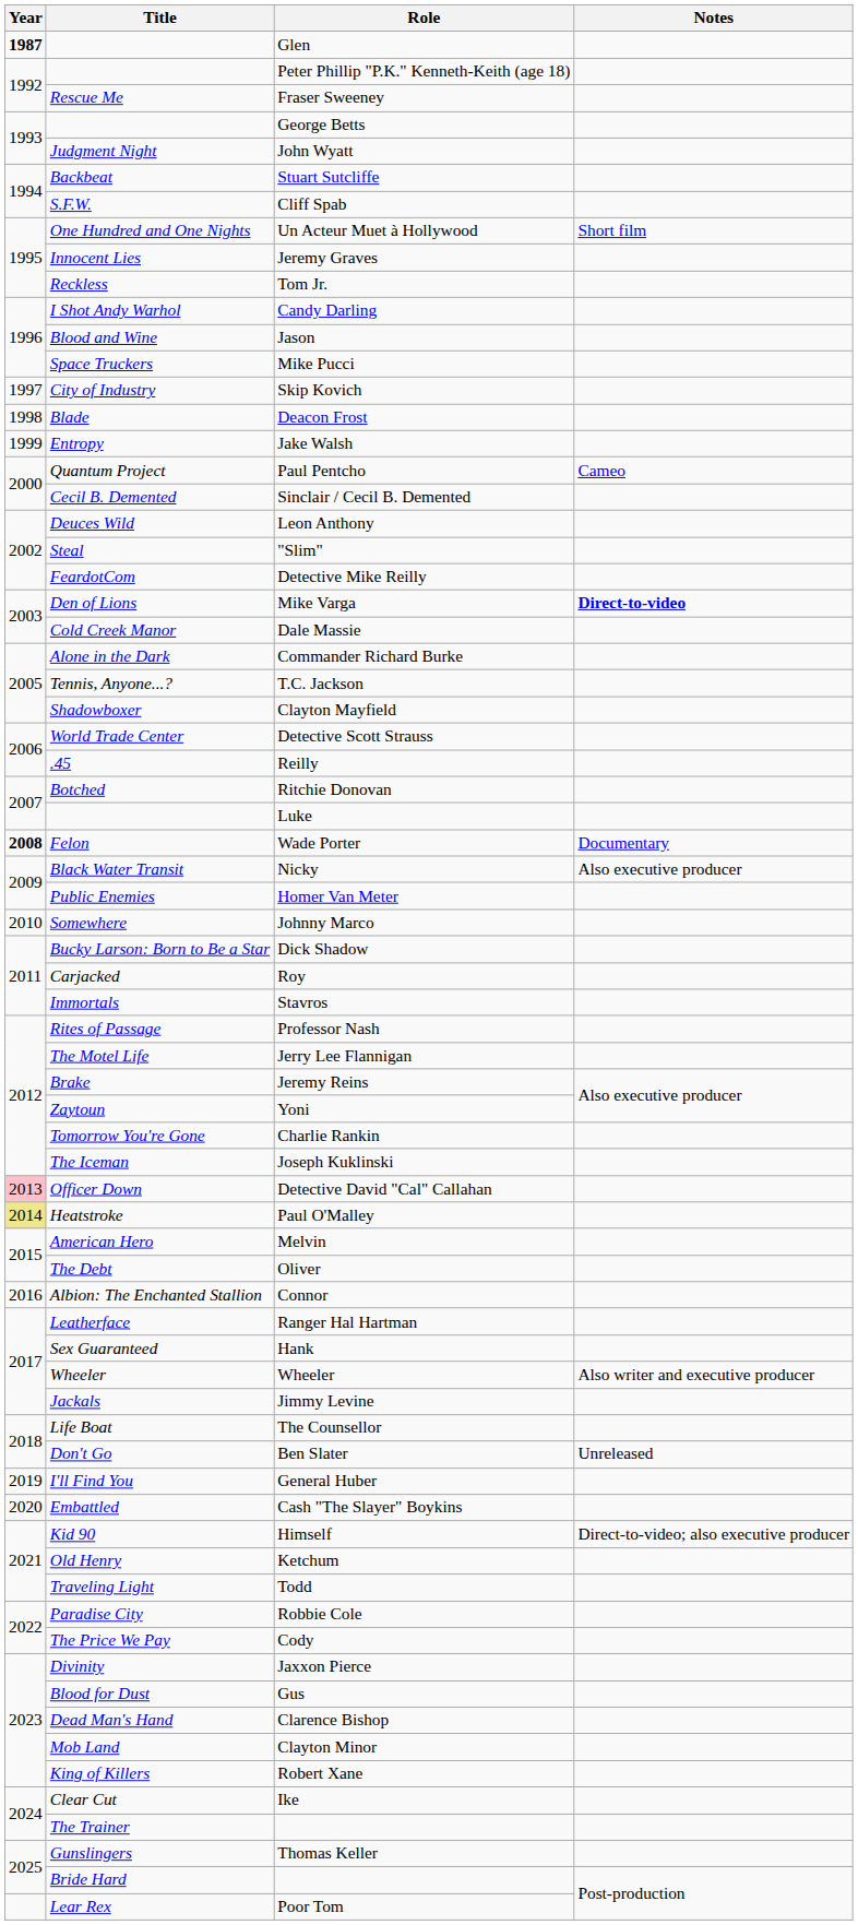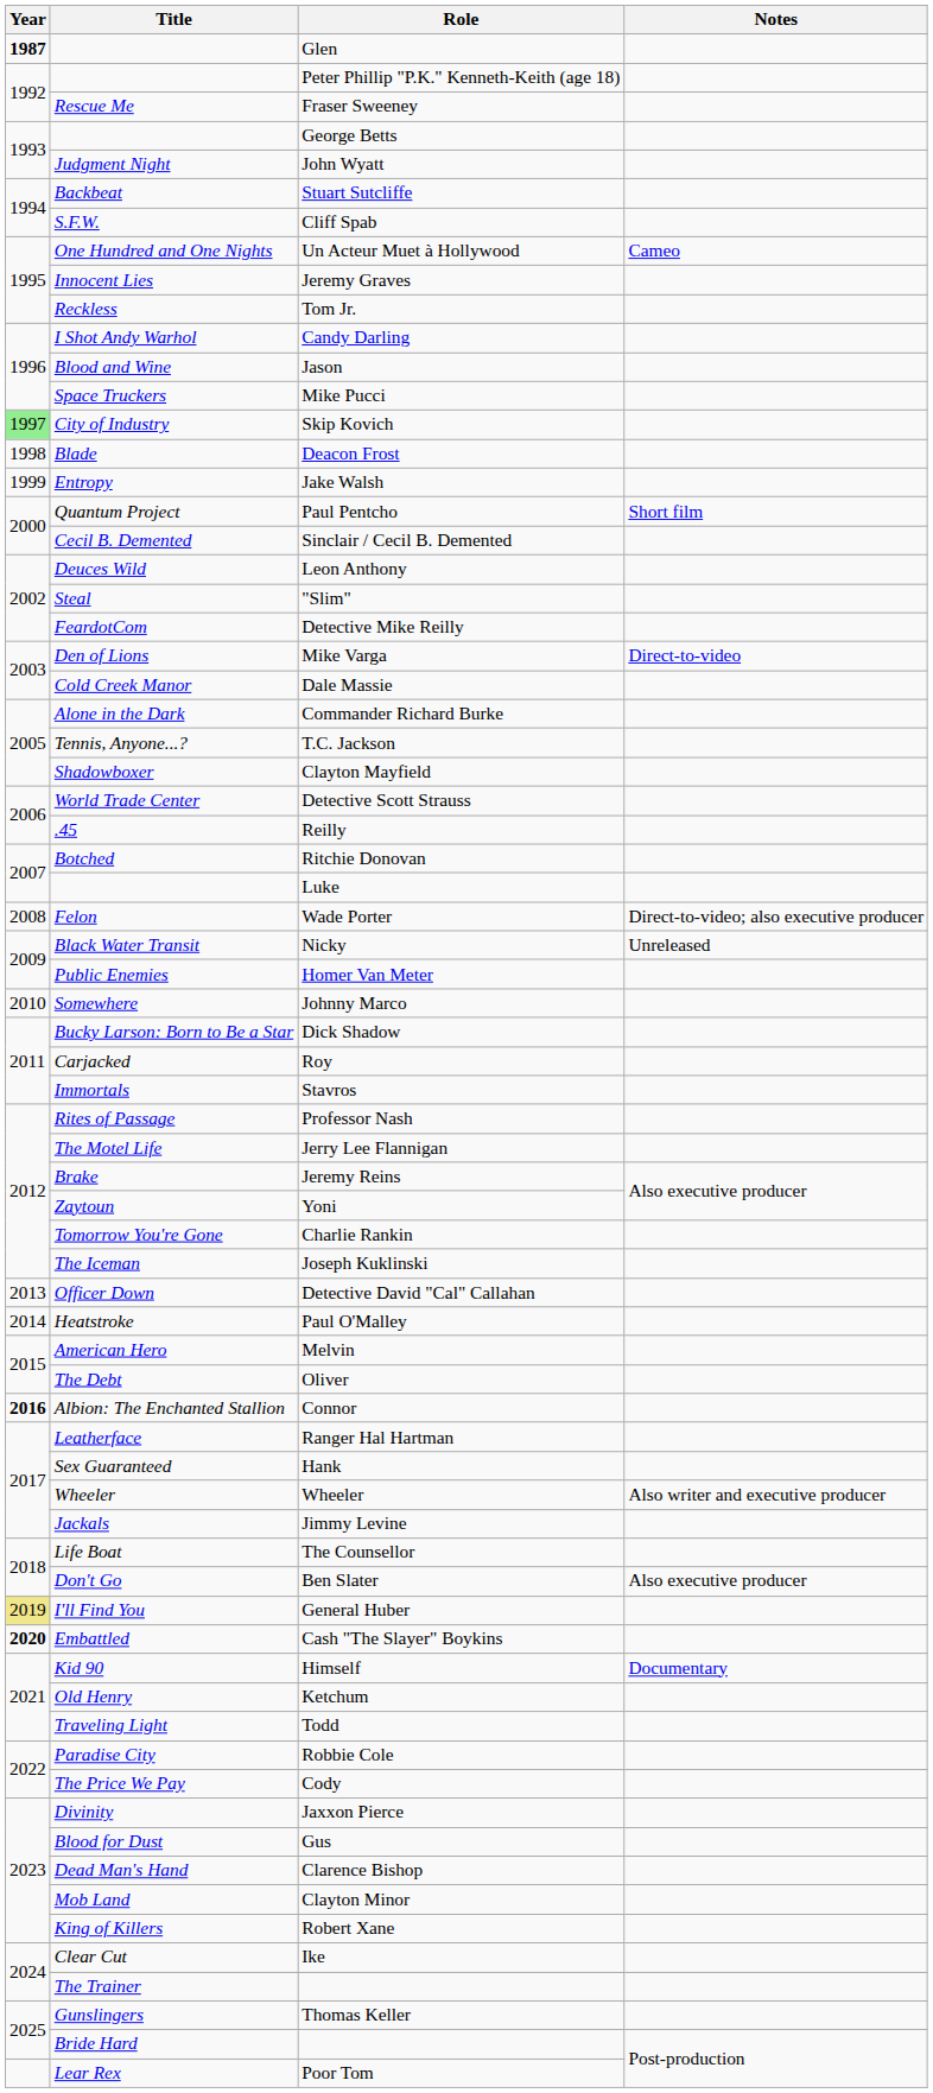Un Acteur Muet à Hollywood | Notes: Short film -> Cameo
Skip Kovich | Year: no background -> lightgreen background
Paul Pentcho | Notes: Cameo -> Short film
Mike Varga | Notes: bold -> normal
Wade Porter | Year: bold -> normal
Wade Porter | Notes: Documentary -> Direct-to-video; also executive producer
Nicky | Notes: Also executive producer -> Unreleased
Detective David "Cal" Callahan | Year: pink background -> no background
Paul O'Malley | Year: khaki background -> no background
Connor | Year: normal -> bold
Ben Slater | Notes: Unreleased -> Also executive producer
General Huber | Year: no background -> khaki background
Cash "The Slayer" Boykins | Year: normal -> bold
Himself | Notes: Direct-to-video; also executive producer -> Documentary
